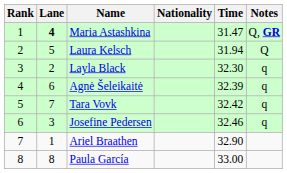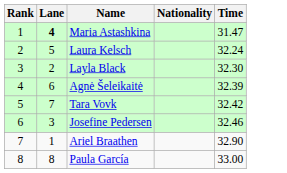- column: Notes | Q, GR | Q | q | q | q | q
Laura Kelsch | Time: 31.94 -> 32.24
